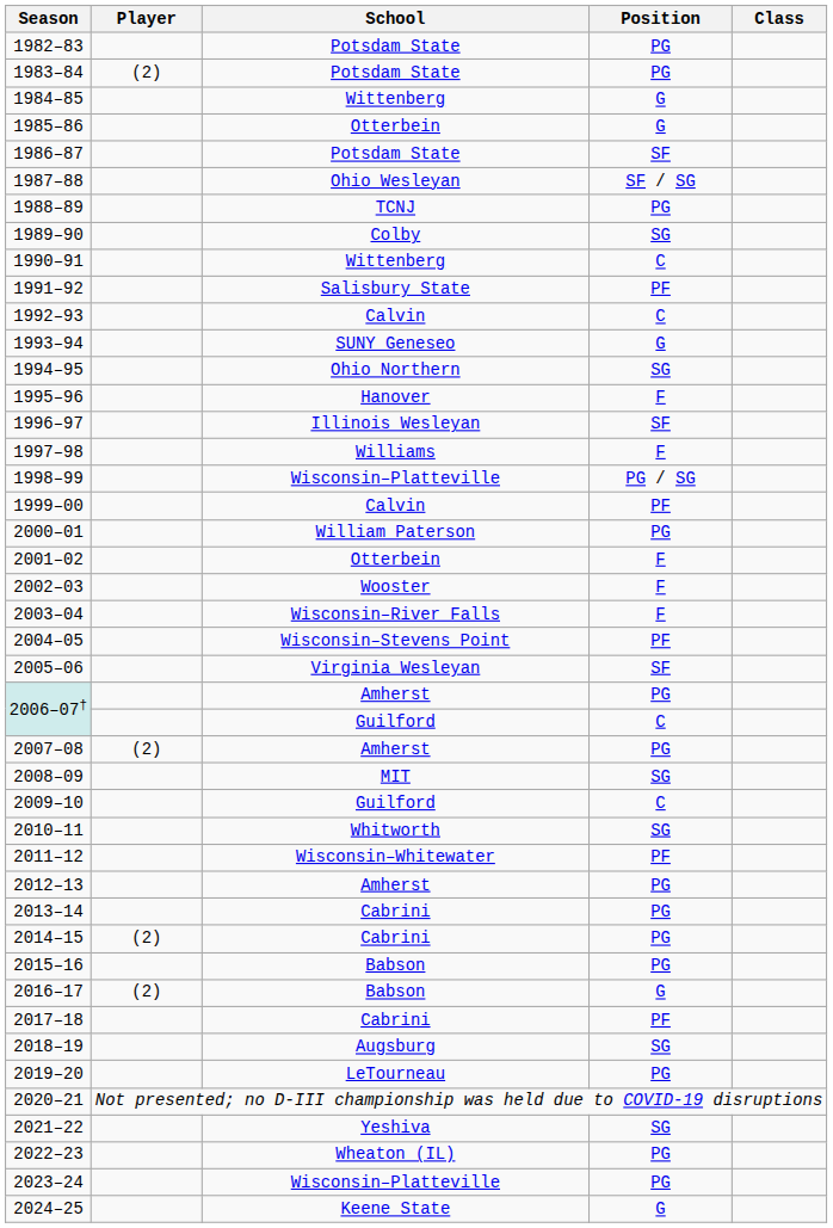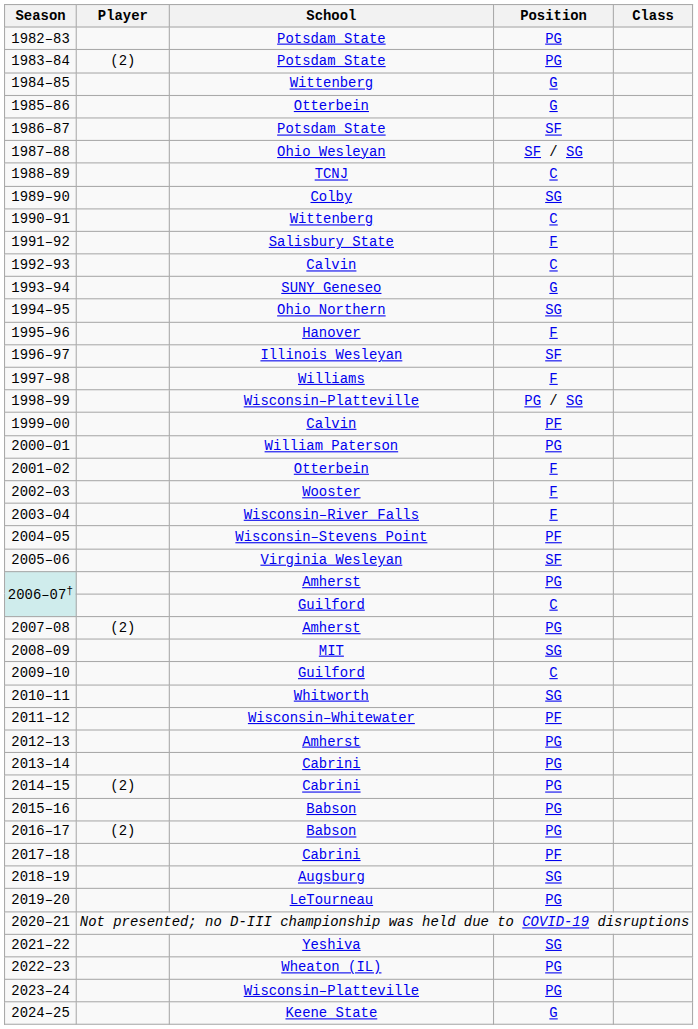1988–89 | Position: PG -> C
1991–92 | Position: PF -> F
2016–17 | Position: G -> PG
